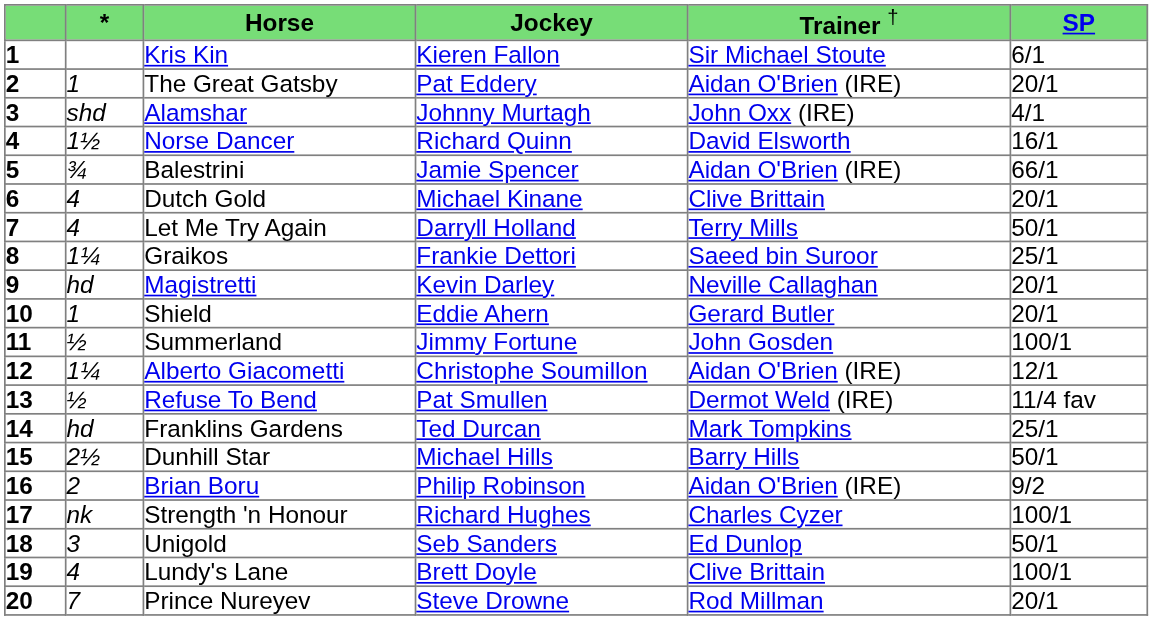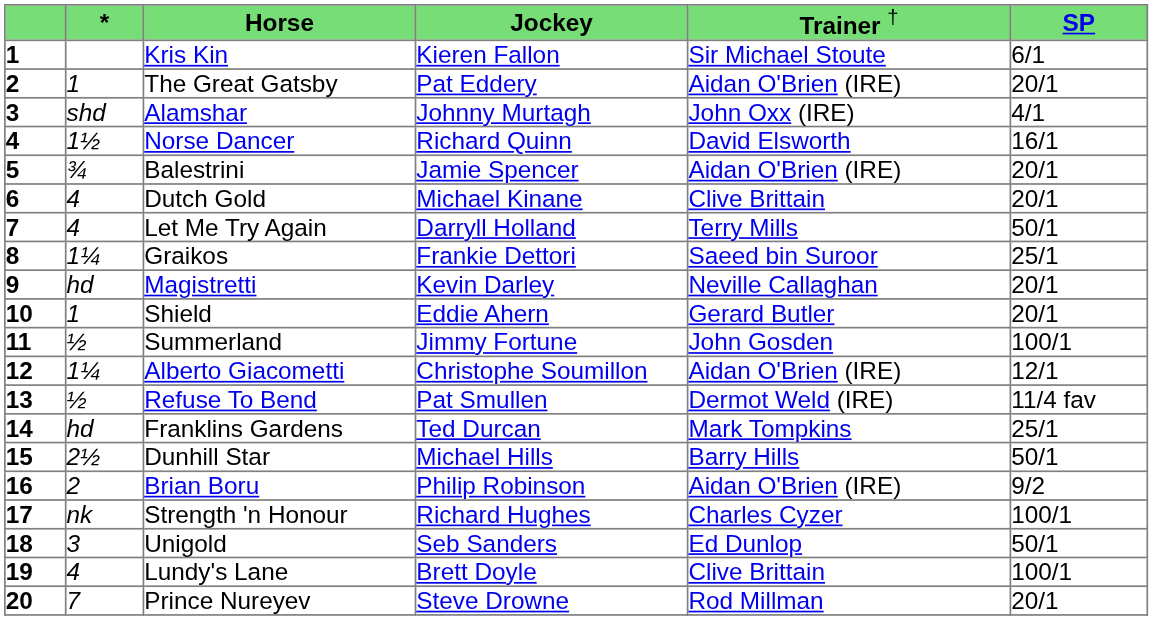Balestrini | column 6: 66/1 -> 20/1
